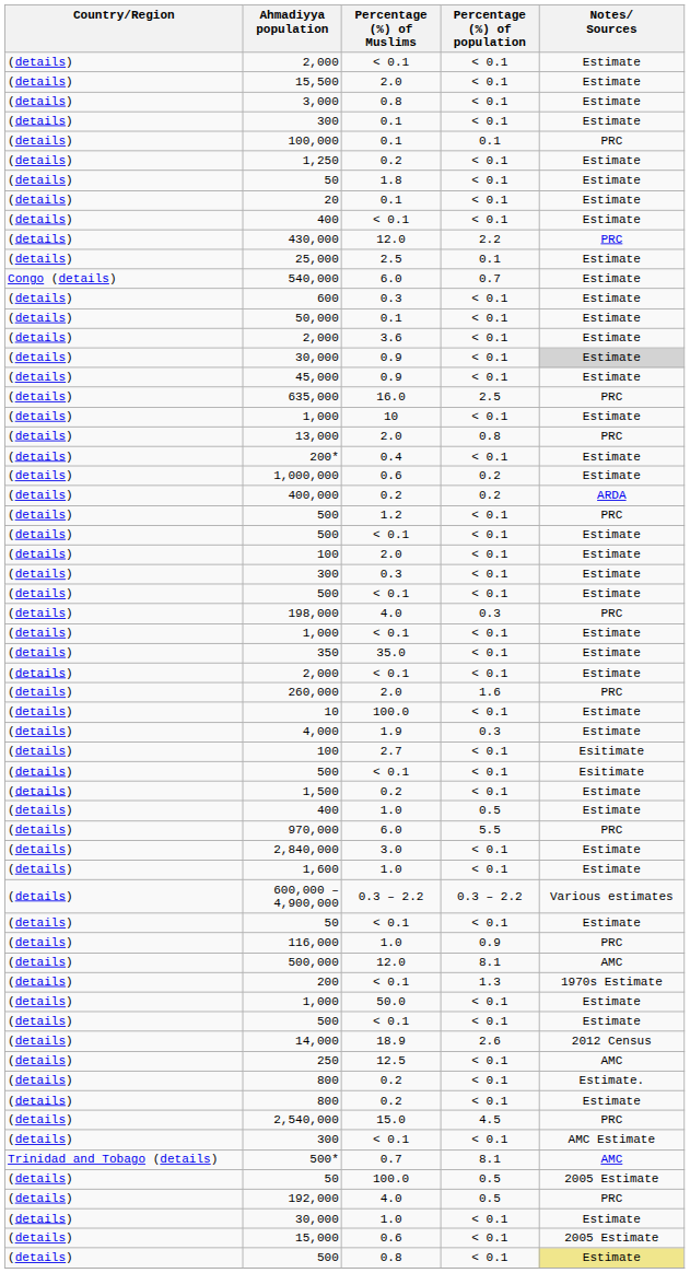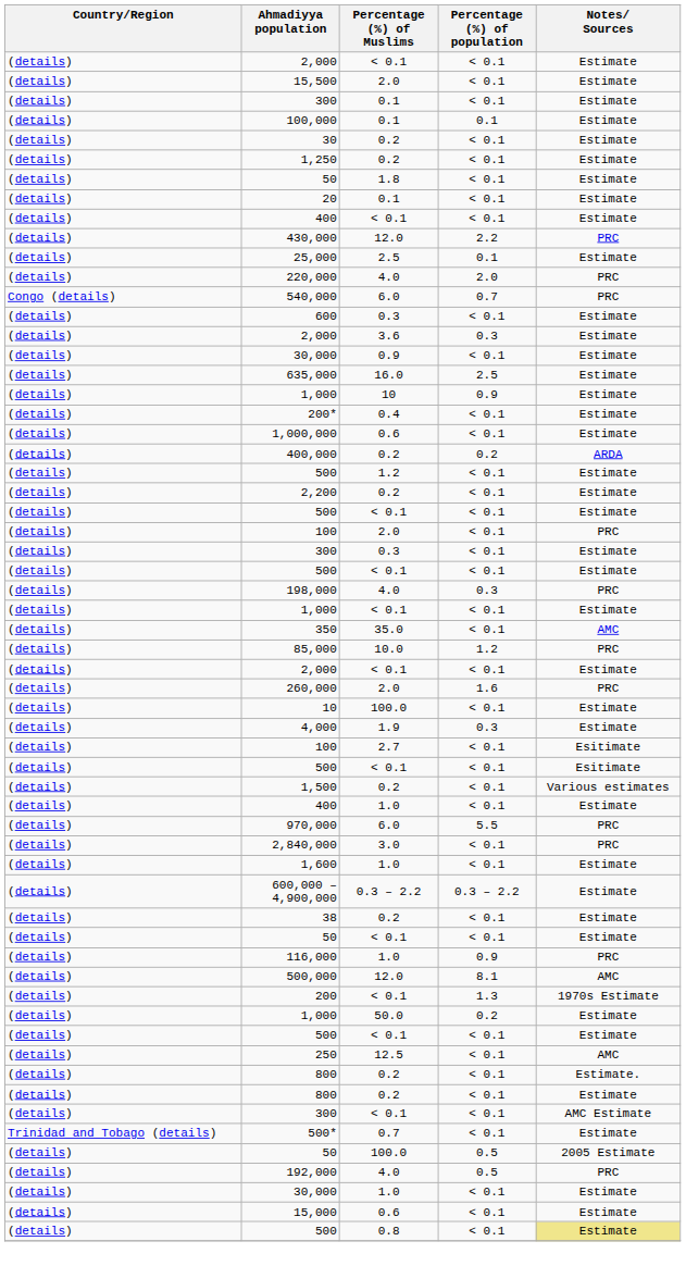- row: (details) | 3,000 | 0.8 | < 0.1 | Estimate
100,000 | Notes/ Sources: PRC -> Estimate
+ row: (details) | 30 | 0.2 | < 0.1 | Estimate
+ row: (details) | 220,000 | 4.0 | 2.0 | PRC
540,000 | Notes/ Sources: Estimate -> PRC
- row: (details) | 50,000 | 0.1 | < 0.1 | Estimate
2,000 / 3.6 | Percentage (%) of population: < 0.1 -> 0.3
30,000 / 0.9 | Notes/ Sources: lightgrey background -> no background
- row: (details) | 45,000 | 0.9 | < 0.1 | Estimate
635,000 | Notes/ Sources: PRC -> Estimate
1,000 / 10 | Percentage (%) of population: < 0.1 -> 0.9
- row: (details) | 13,000 | 2.0 | 0.8 | PRC
1,000,000 | Percentage (%) of population: 0.2 -> < 0.1
500 / 1.2 | Notes/ Sources: PRC -> Estimate
+ row: (details) | 2,200 | 0.2 | < 0.1 | Estimate
100 / 2.0 | Notes/ Sources: Estimate -> PRC
350 | Notes/ Sources: Estimate -> AMC
+ row: (details) | 85,000 | 10.0 | 1.2 | PRC
1,500 | Notes/ Sources: Estimate -> Various estimates
400 / 1.0 | Percentage (%) of population: 0.5 -> < 0.1
2,840,000 | Notes/ Sources: Estimate -> PRC
600,000 – 4,900,000 | Notes/ Sources: Various estimates -> Estimate
+ row: (details) | 38 | 0.2 | < 0.1 | Estimate
1,000 / 50.0 | Percentage (%) of population: < 0.1 -> 0.2
- row: (details) | 14,000 | 18.9 | 2.6 | 2012 Census
- row: (details) | 2,540,000 | 15.0 | 4.5 | PRC
500* | Percentage (%) of population: 8.1 -> < 0.1
500* | Notes/ Sources: AMC -> Estimate
15,000 | Notes/ Sources: 2005 Estimate -> Estimate
